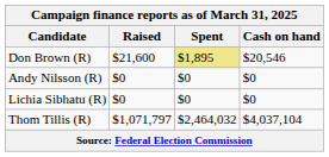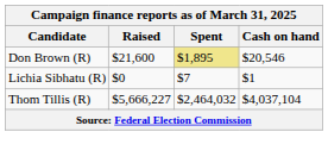- row: Andy Nilsson (R) | $0 | $0 | $0
Lichia Sibhatu (R) | Spent: $0 -> $7
Lichia Sibhatu (R) | Cash on hand: $0 -> $1
Thom Tillis (R) | Raised: $1,071,797 -> $5,666,227
